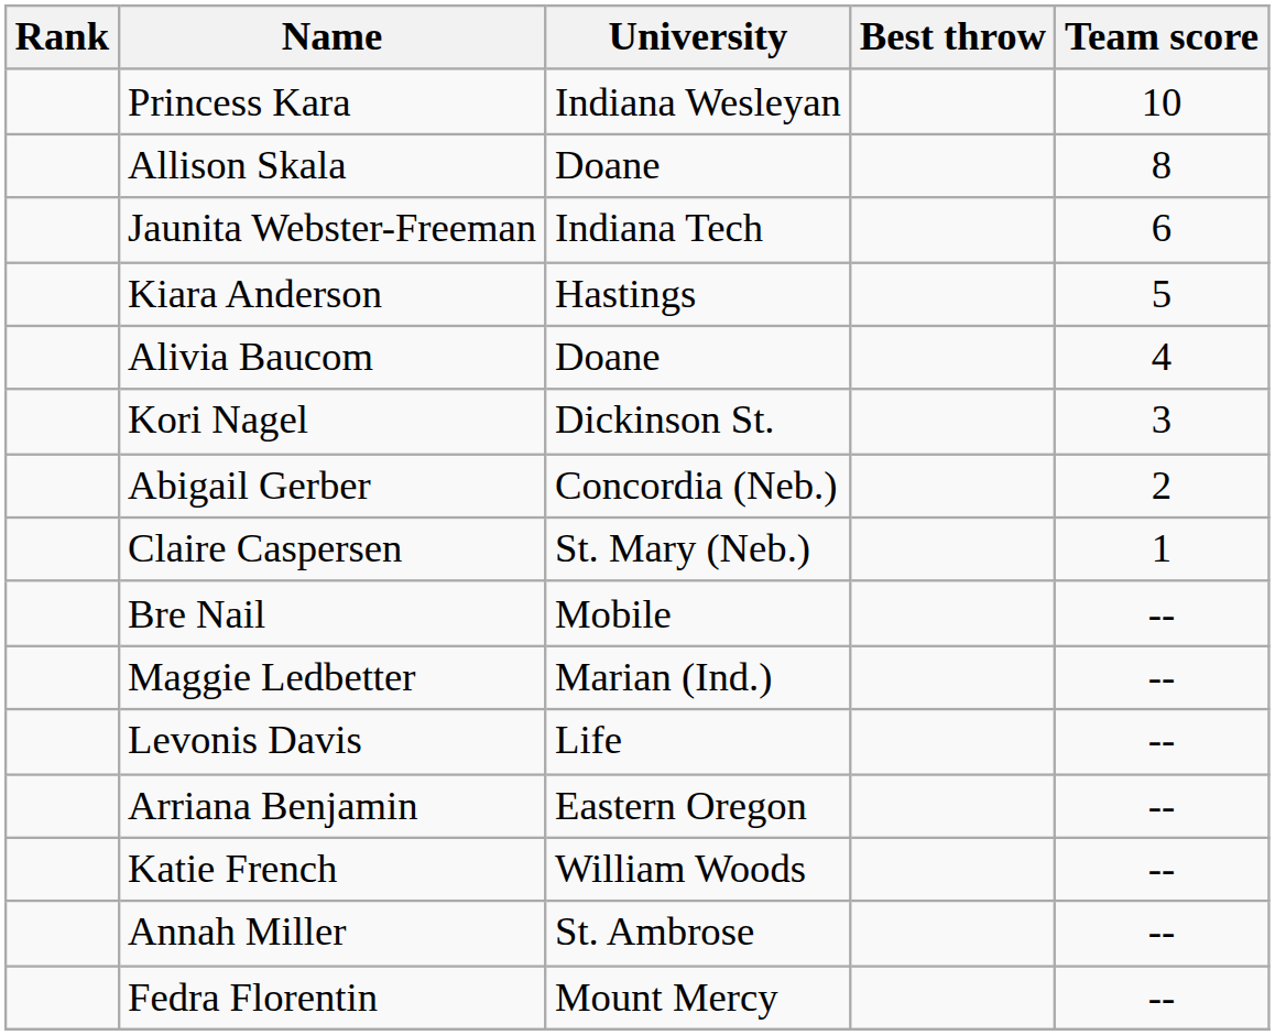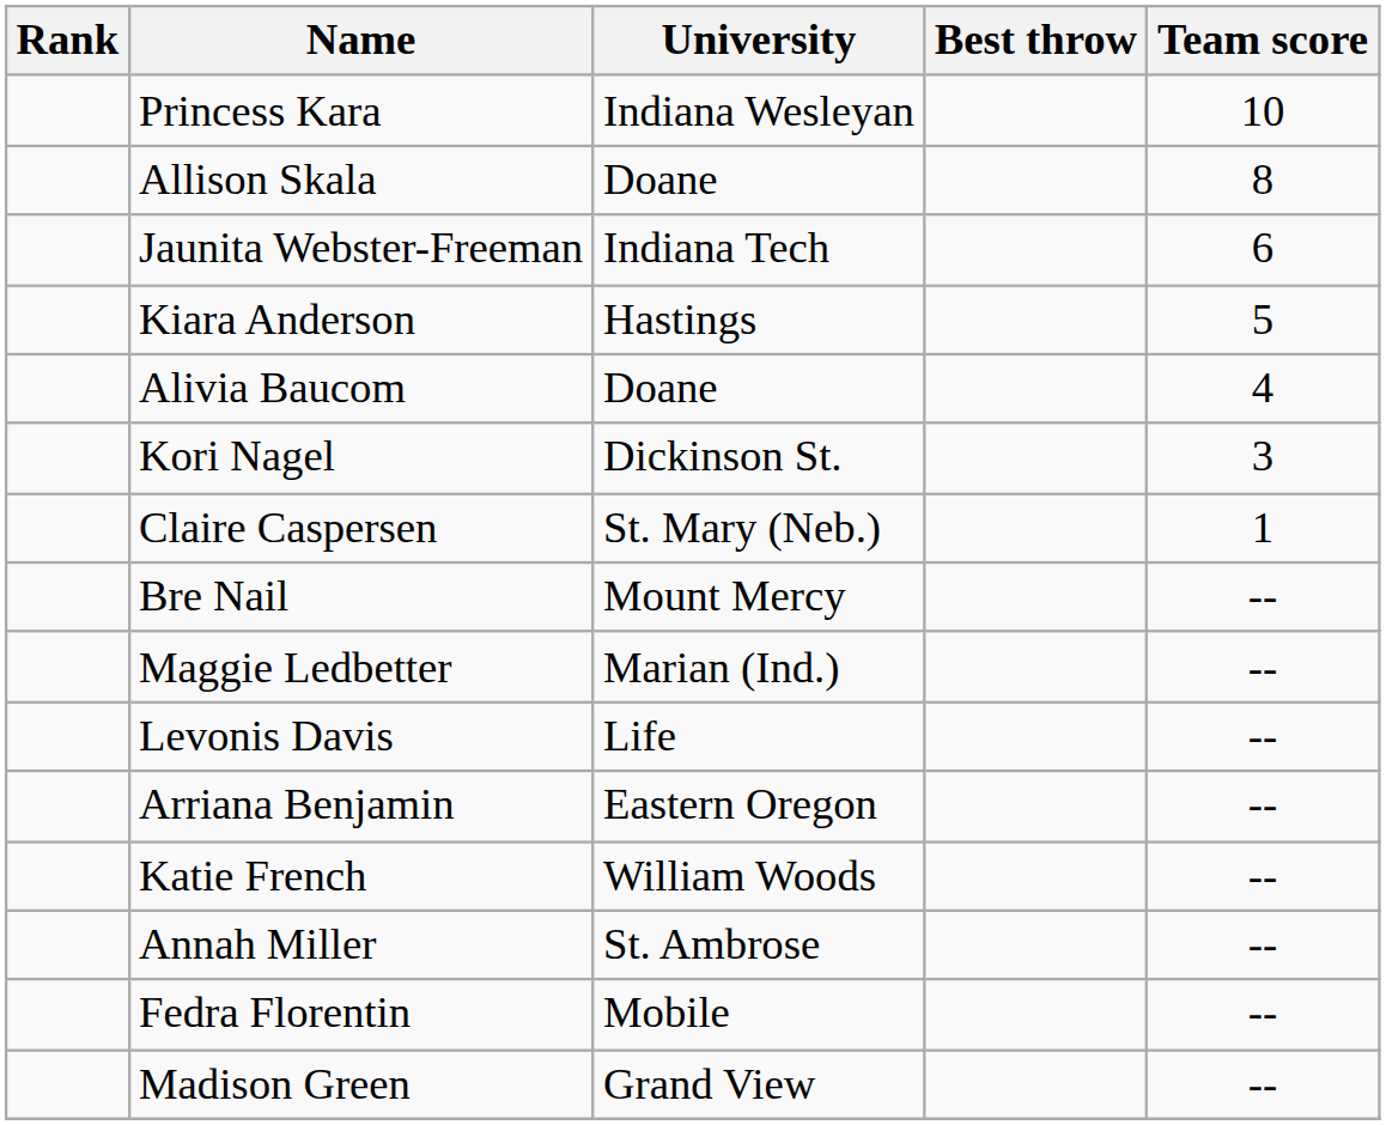- row: Abigail Gerber | Concordia (Neb.) | 2
Bre Nail | University: Mobile -> Mount Mercy
Fedra Florentin | University: Mount Mercy -> Mobile
+ row: Madison Green | Grand View | --
